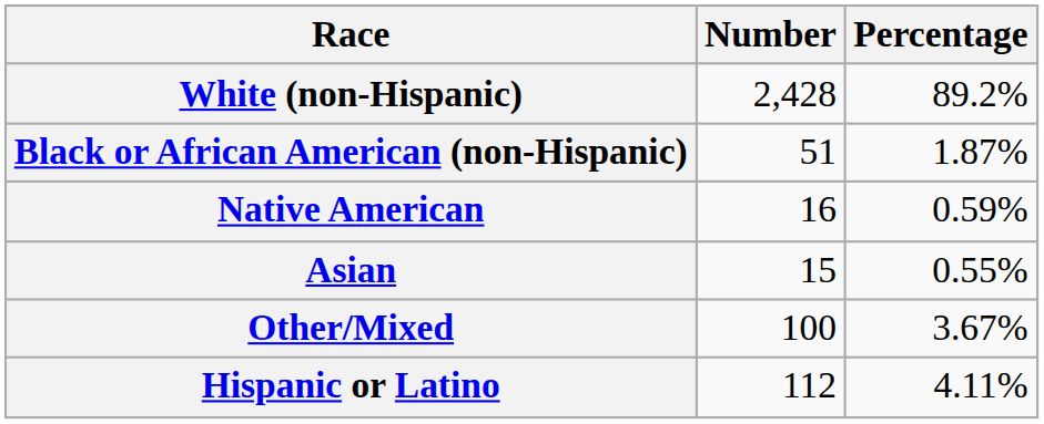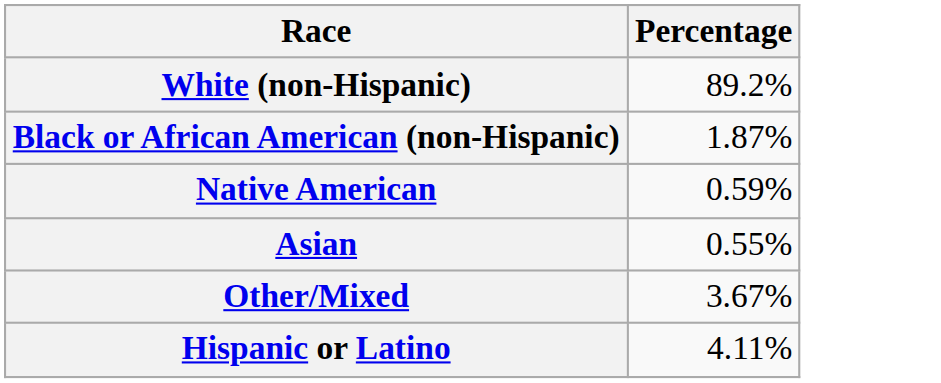- column: Number | 2,428 | 51 | 16 | 15 | 100 | 112
